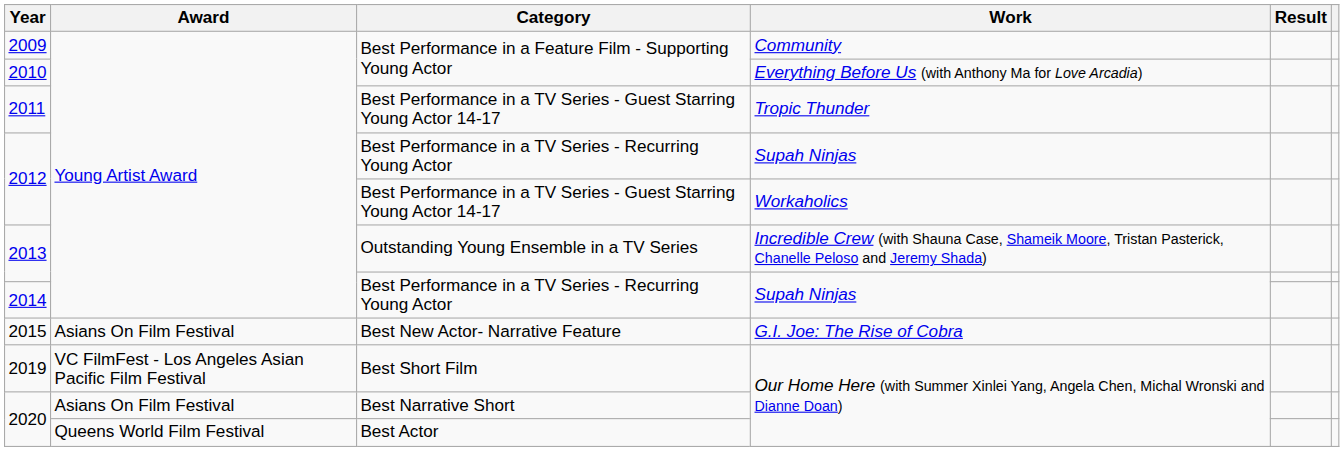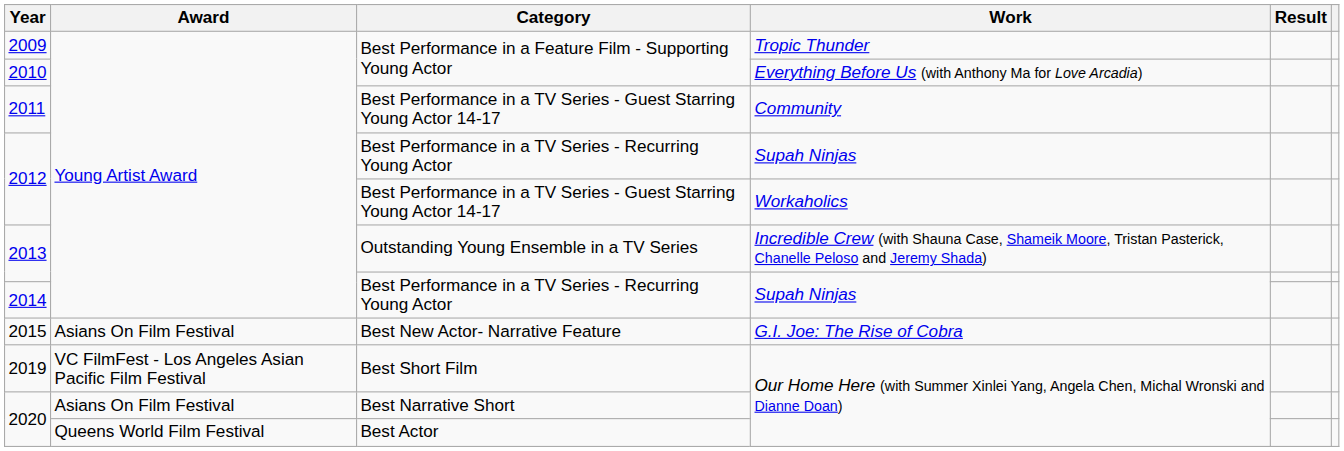2009 | Work: Community -> Tropic Thunder
2011 | Work: Tropic Thunder -> Community
